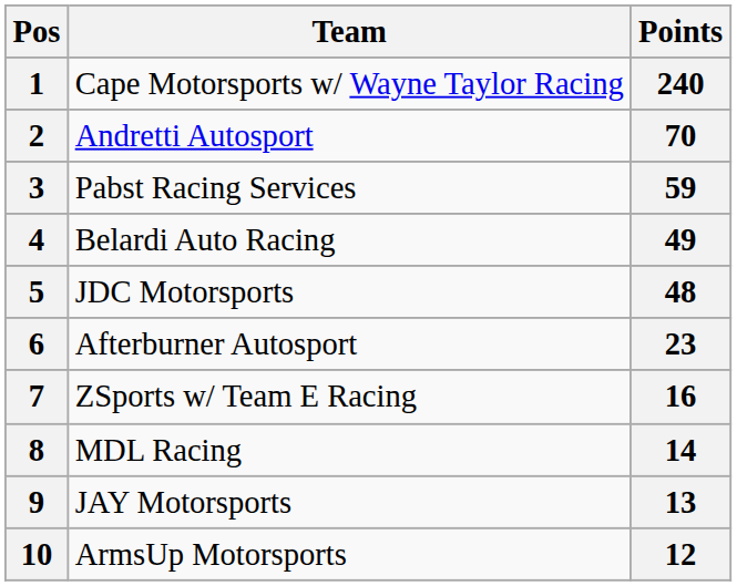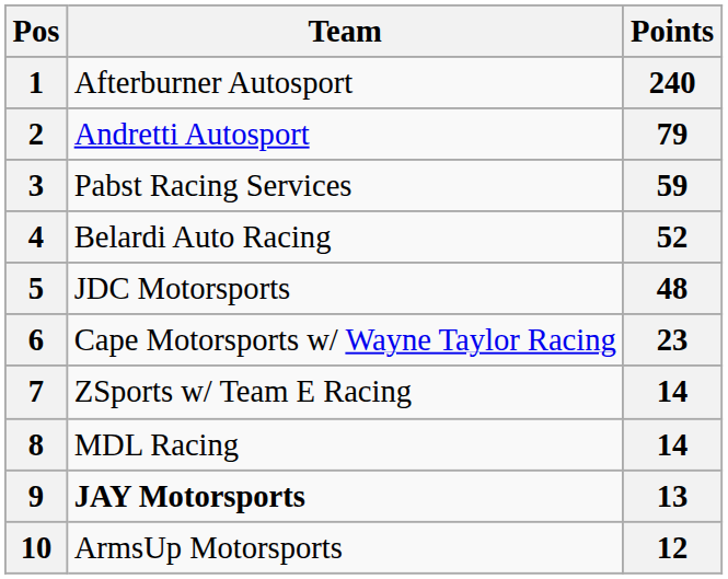1 | Team: Cape Motorsports w/ Wayne Taylor Racing -> Afterburner Autosport
2 | Points: 70 -> 79
4 | Points: 49 -> 52
6 | Team: Afterburner Autosport -> Cape Motorsports w/ Wayne Taylor Racing
7 | Points: 16 -> 14
9 | Team: normal -> bold
